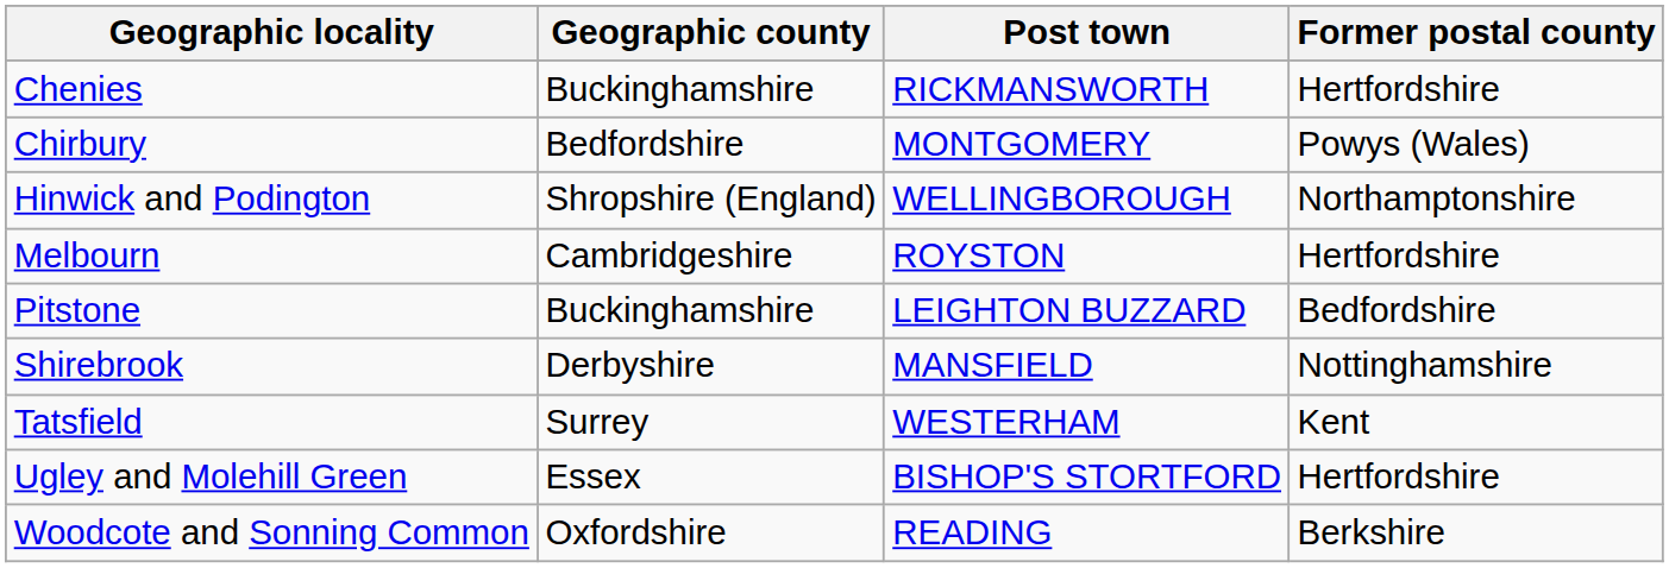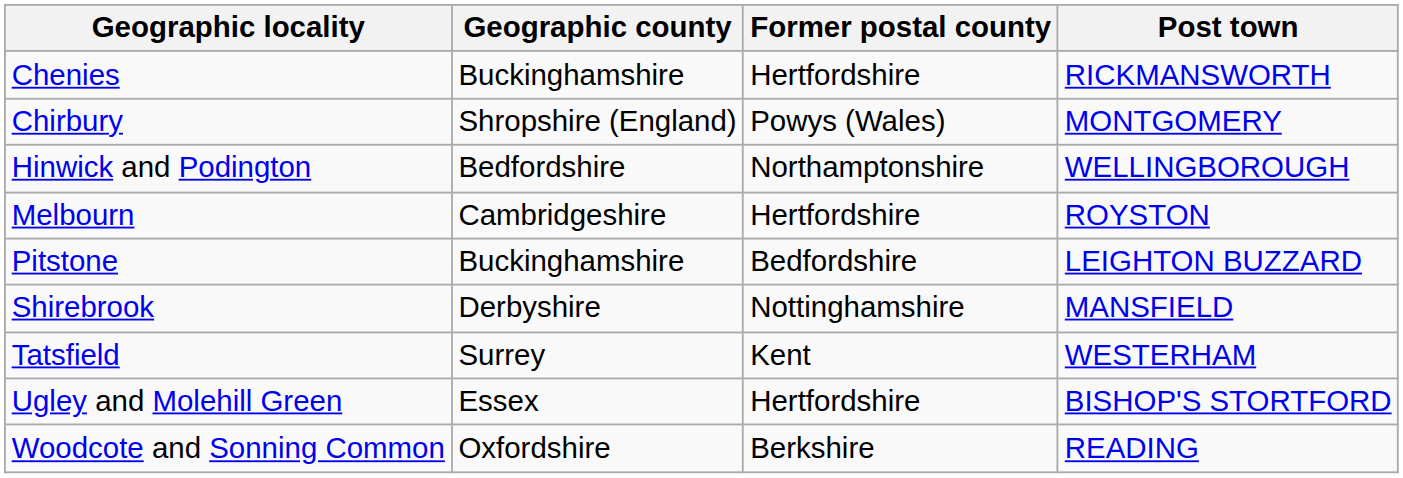columns swapped: Post town <-> Former postal county
Chirbury | Geographic county: Bedfordshire -> Shropshire (England)
Hinwick and Podington | Geographic county: Shropshire (England) -> Bedfordshire
